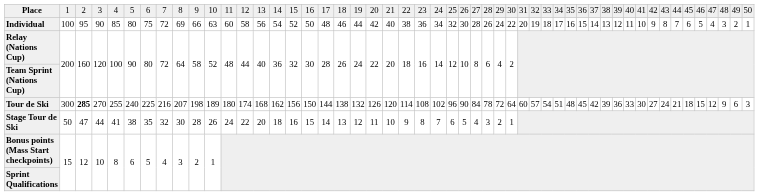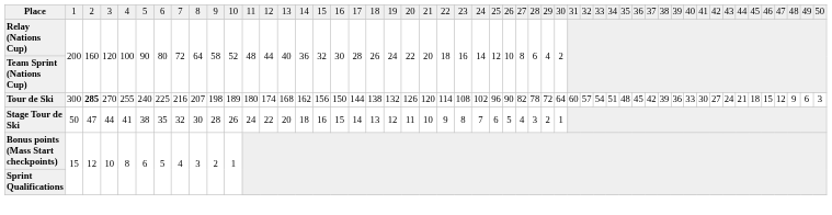- row: Individual | 100 | 95 | 90 | 85 | 80 | 75 | 72 | 69 | 66 | 63 | 60 | 58 | 56 | 54 | 52 | 50 | 48 | 46 | 44 | 42 | 40 | 38 | 36 | 34 | 32 | 30 | 28 | 26 | 24 | 22 | 20 | 19 | 18 | 17 | 16 | 15 | 14 | 13 | 12 | 11 | 10 | 9 | 8 | 7 | 6 | 5 | 4 | 3 | 2 | 1
Tour de Ski | column 28: 84 -> 82
